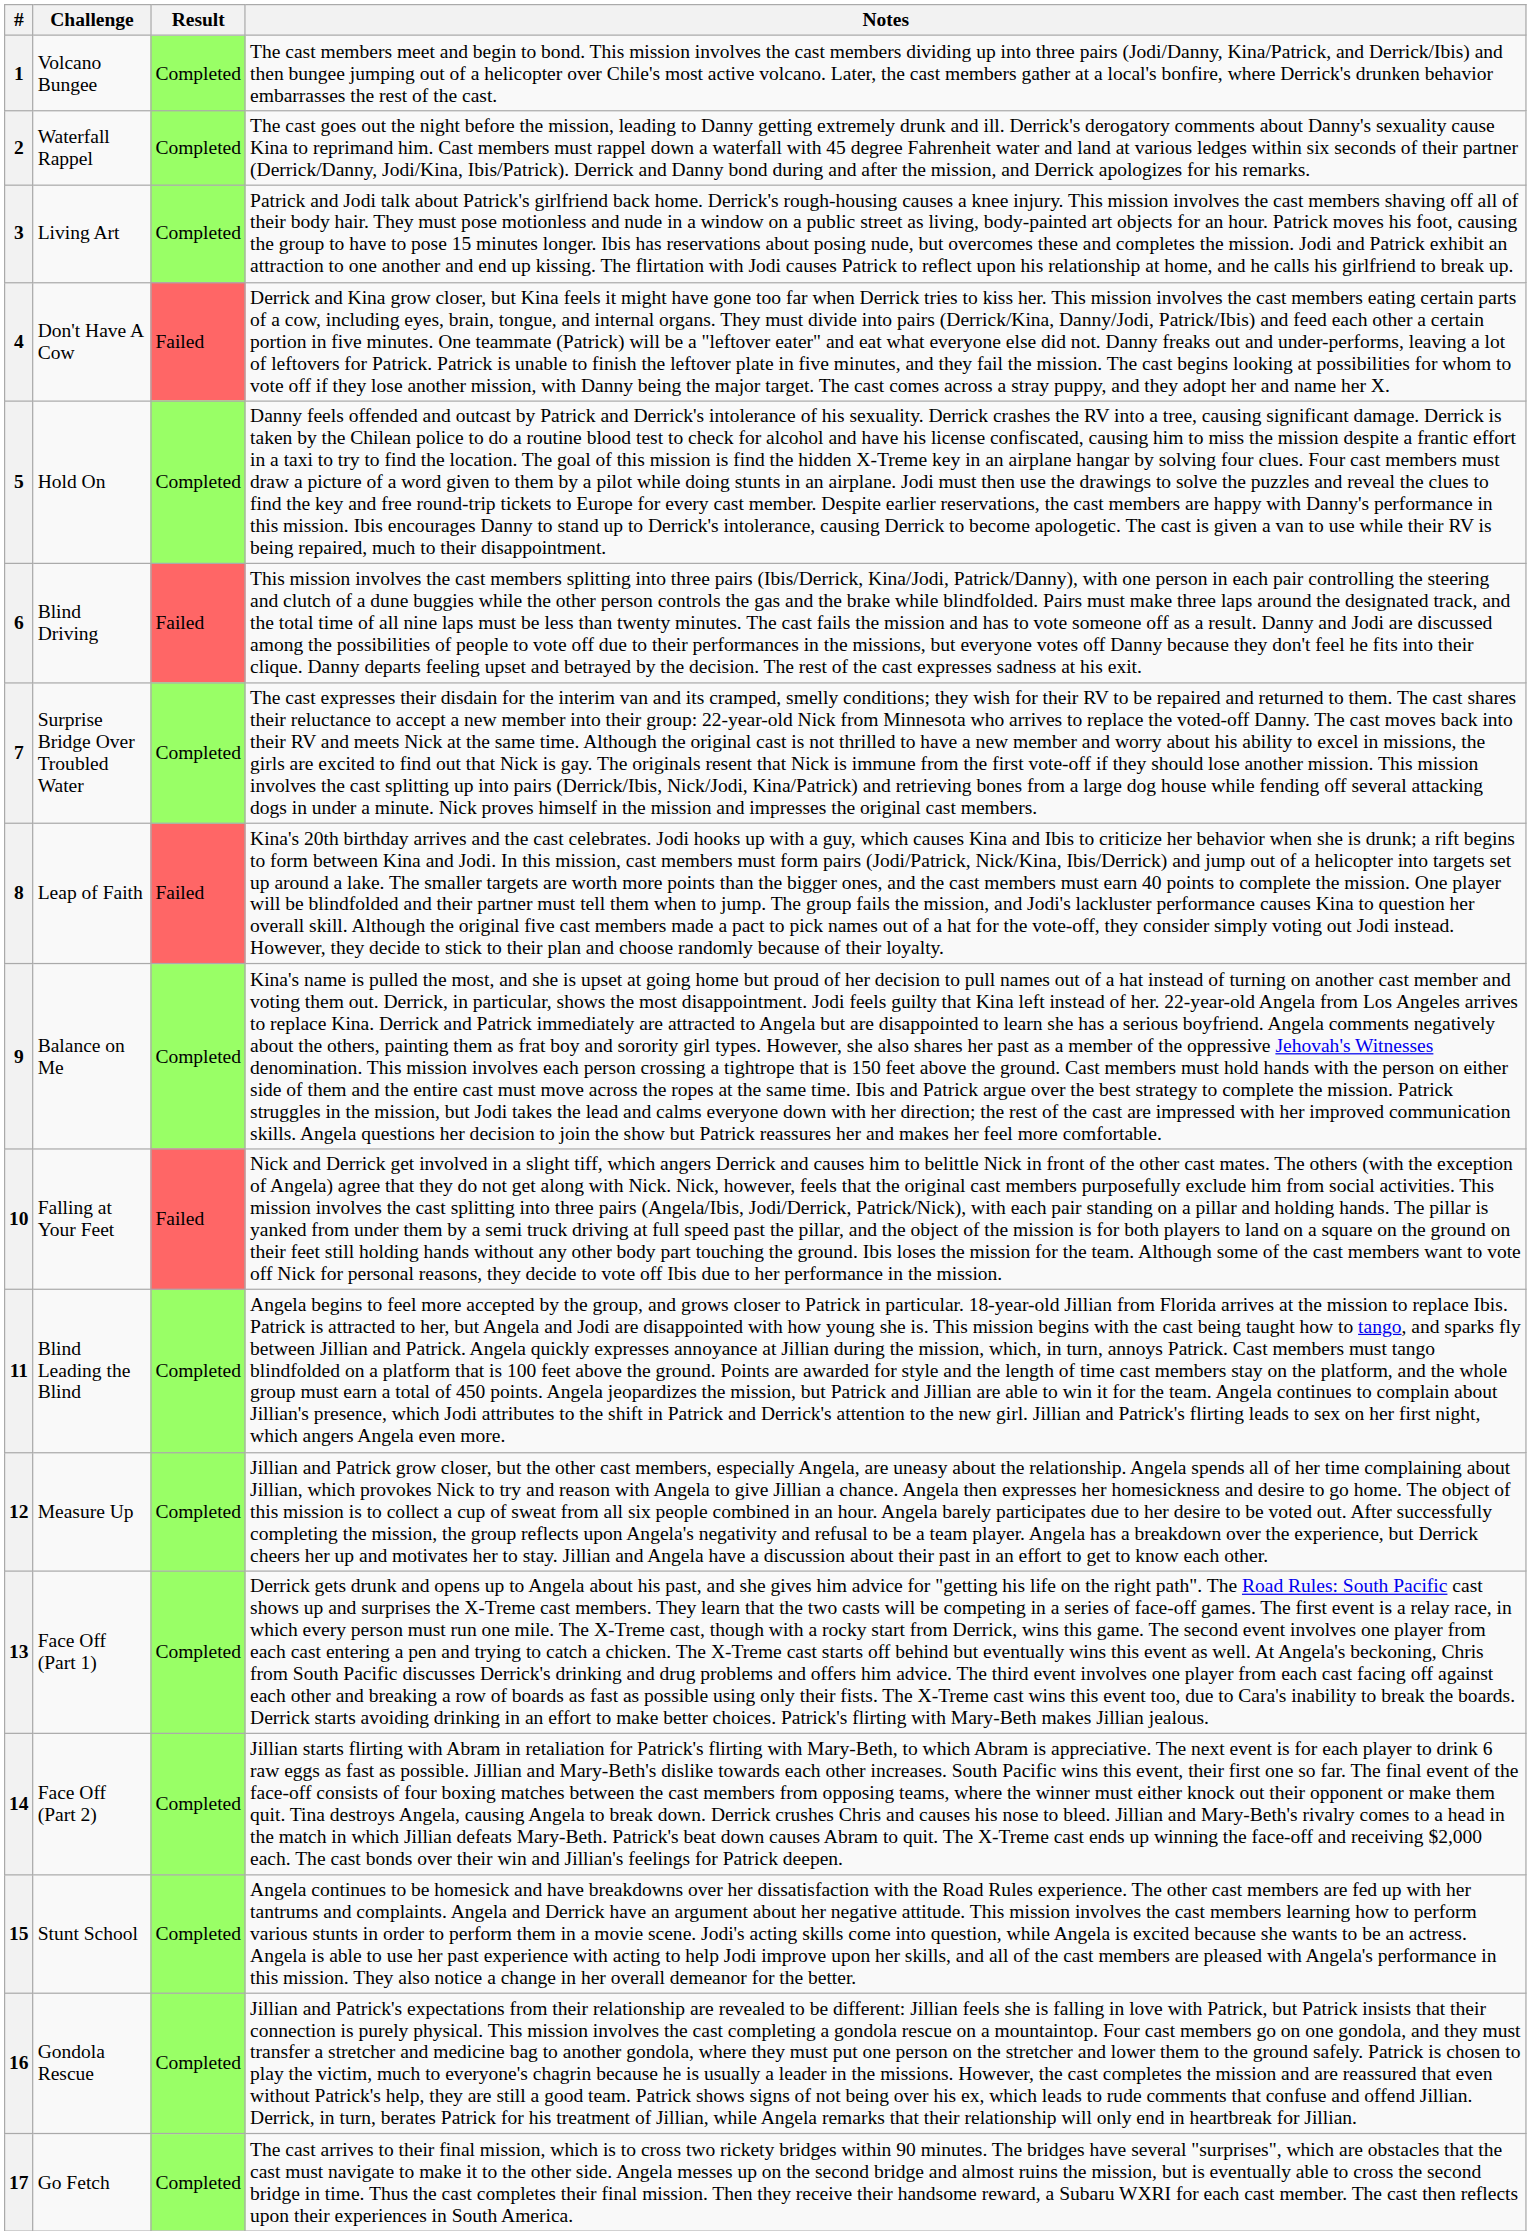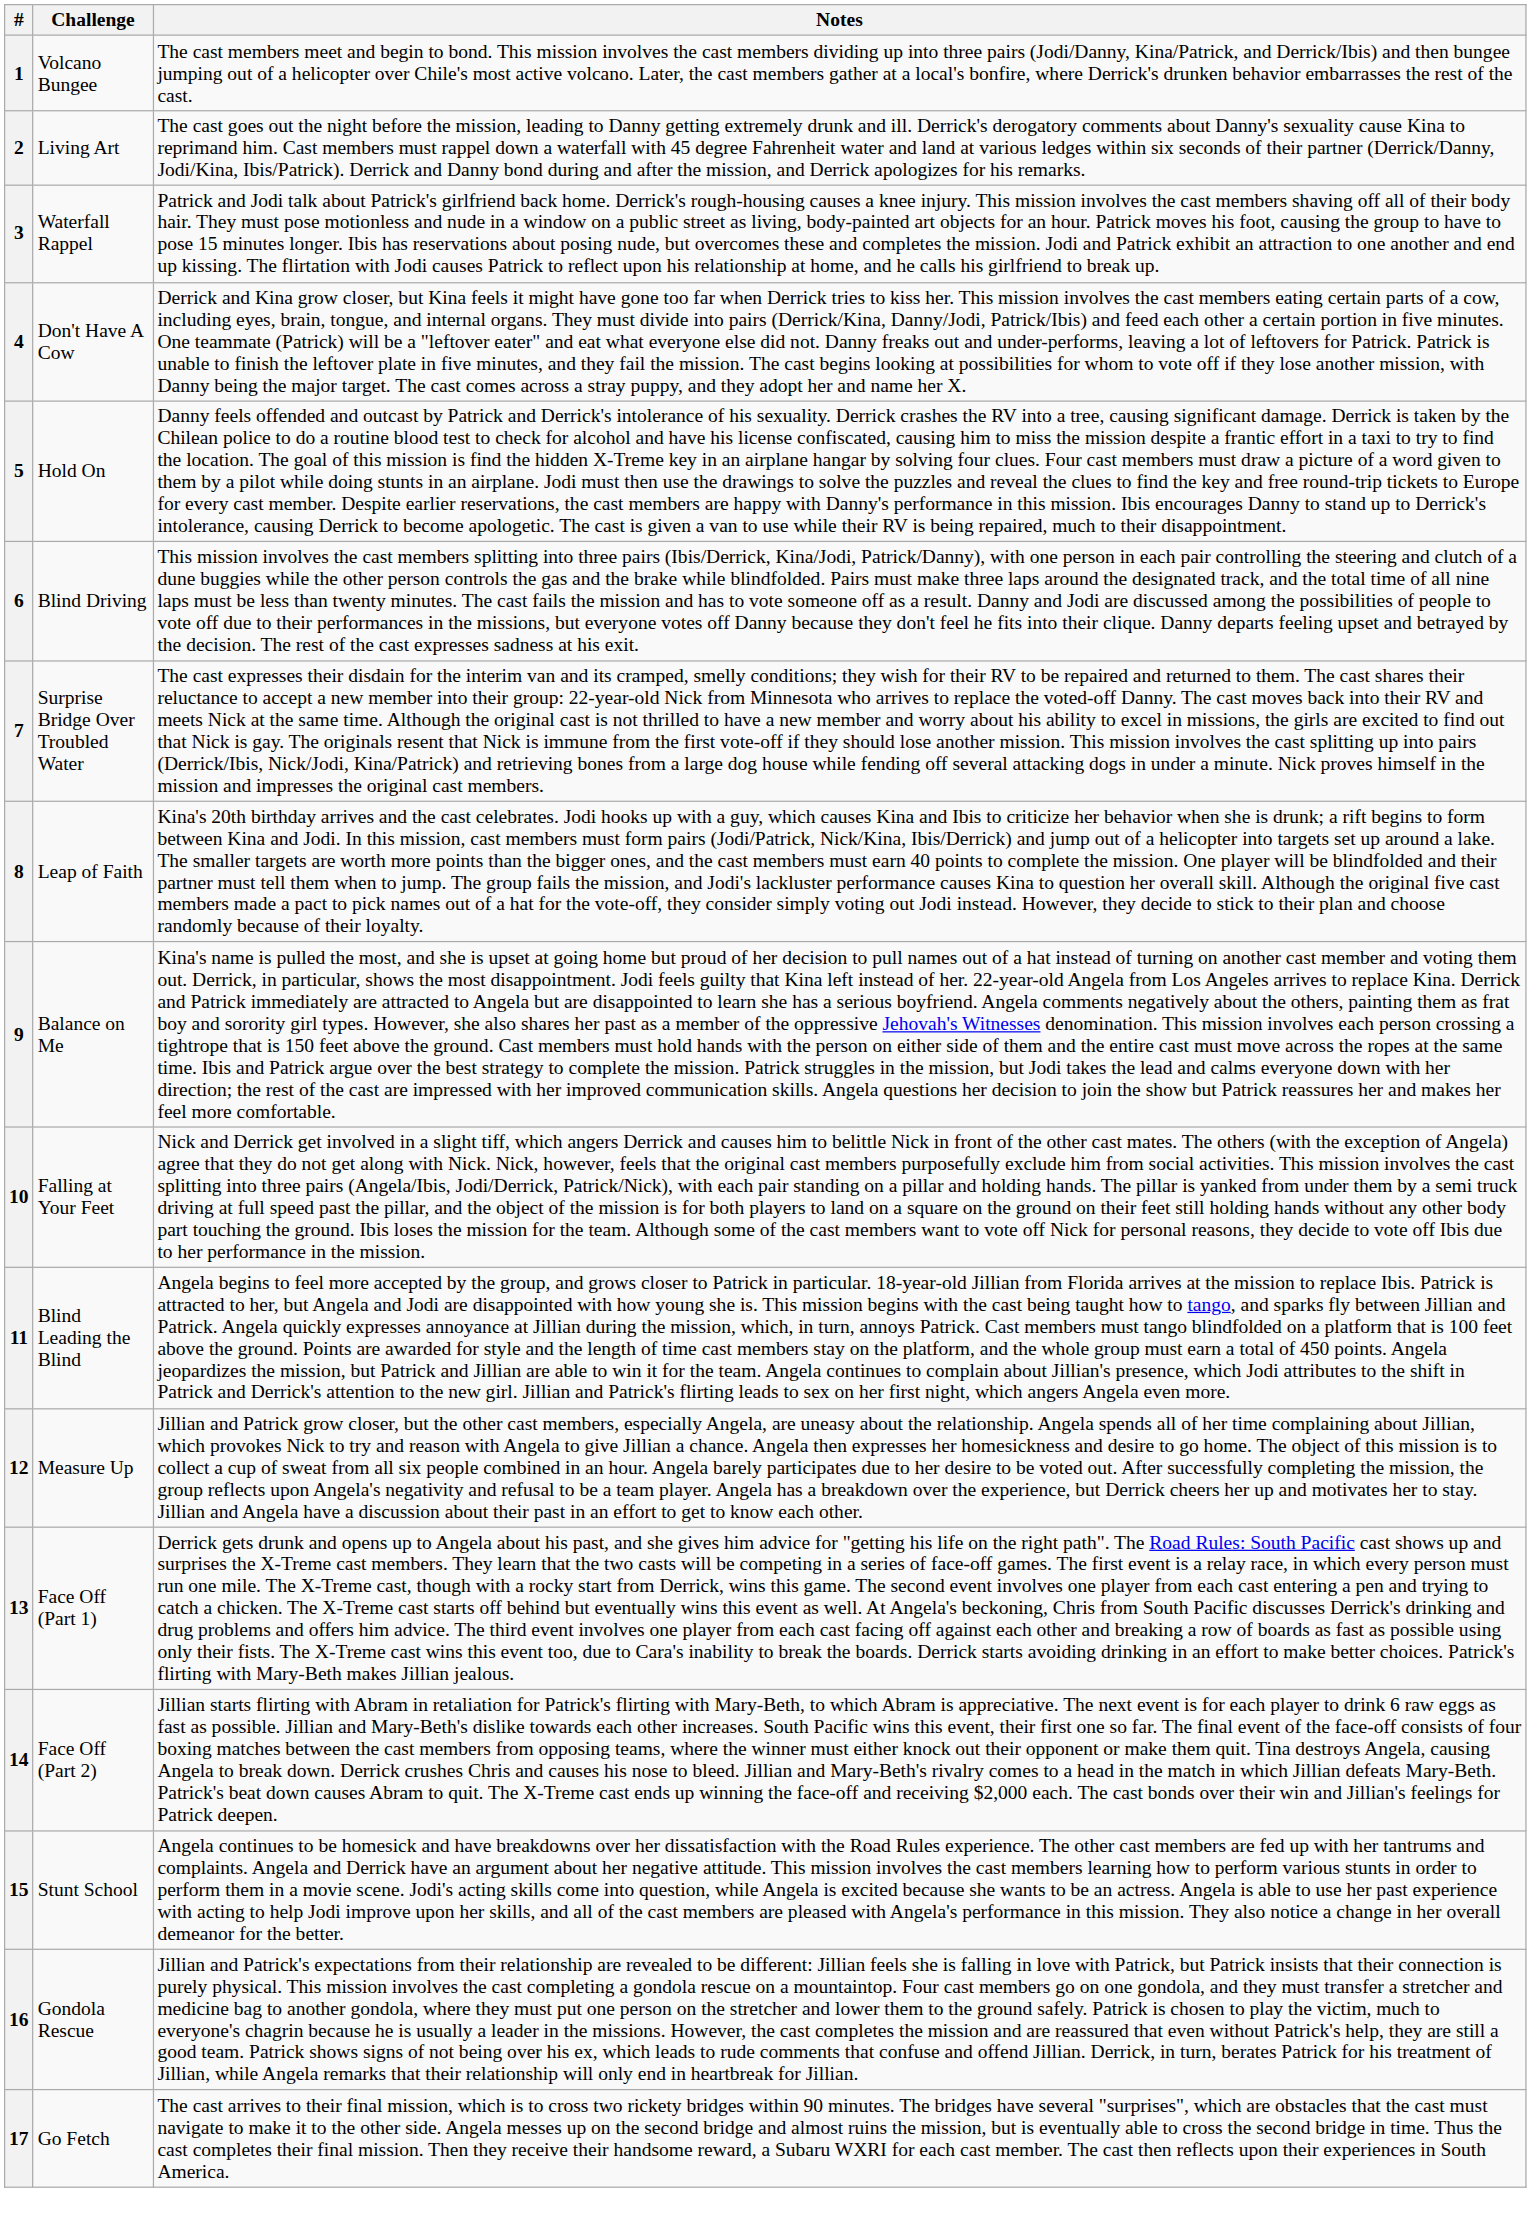- column: Result | Completed | Completed | Completed | Failed | Completed | Failed | Completed | Failed | Completed | Failed | Completed | Completed | Completed | Completed | Completed | Completed | Completed
2 | Challenge: Waterfall Rappel -> Living Art
3 | Challenge: Living Art -> Waterfall Rappel
